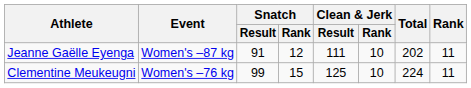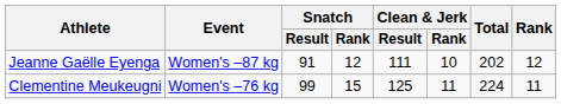Jeanne Gaëlle Eyenga | Rank: 11 -> 12
Clementine Meukeugni | Clean & Jerk / Rank: 10 -> 11
